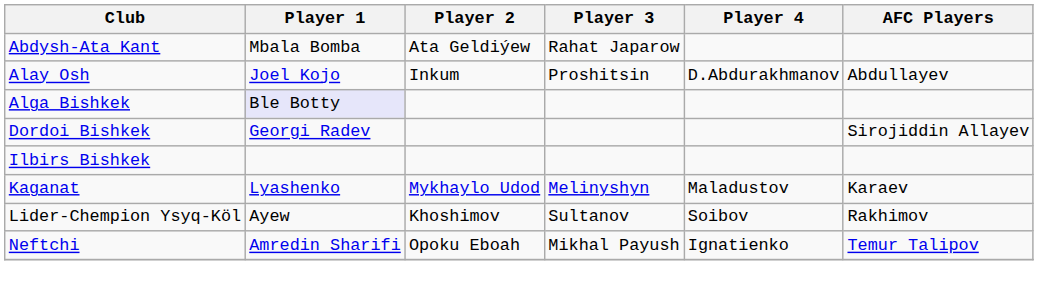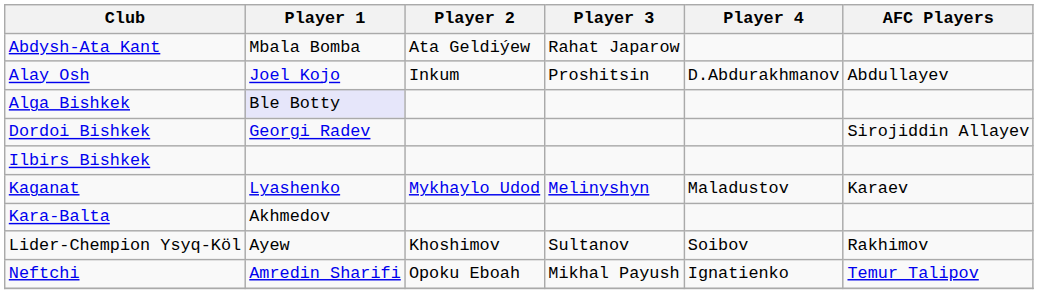+ row: Kara-Balta | Akhmedov
